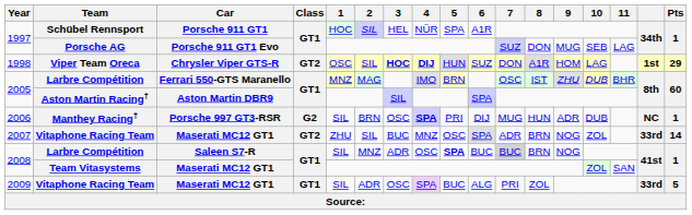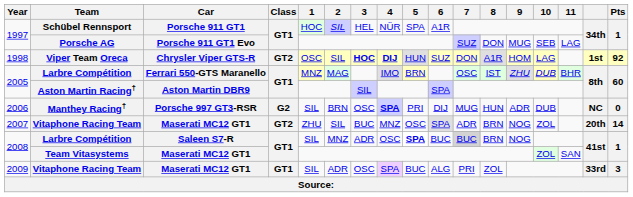Viper Team Oreca | Pts: 29 -> 92
Manthey Racing† | Pts: 1 -> 0
2007 / Vitaphone Racing Team | column 16: 33rd -> 20th
2009 / Vitaphone Racing Team | Pts: 5 -> 3
